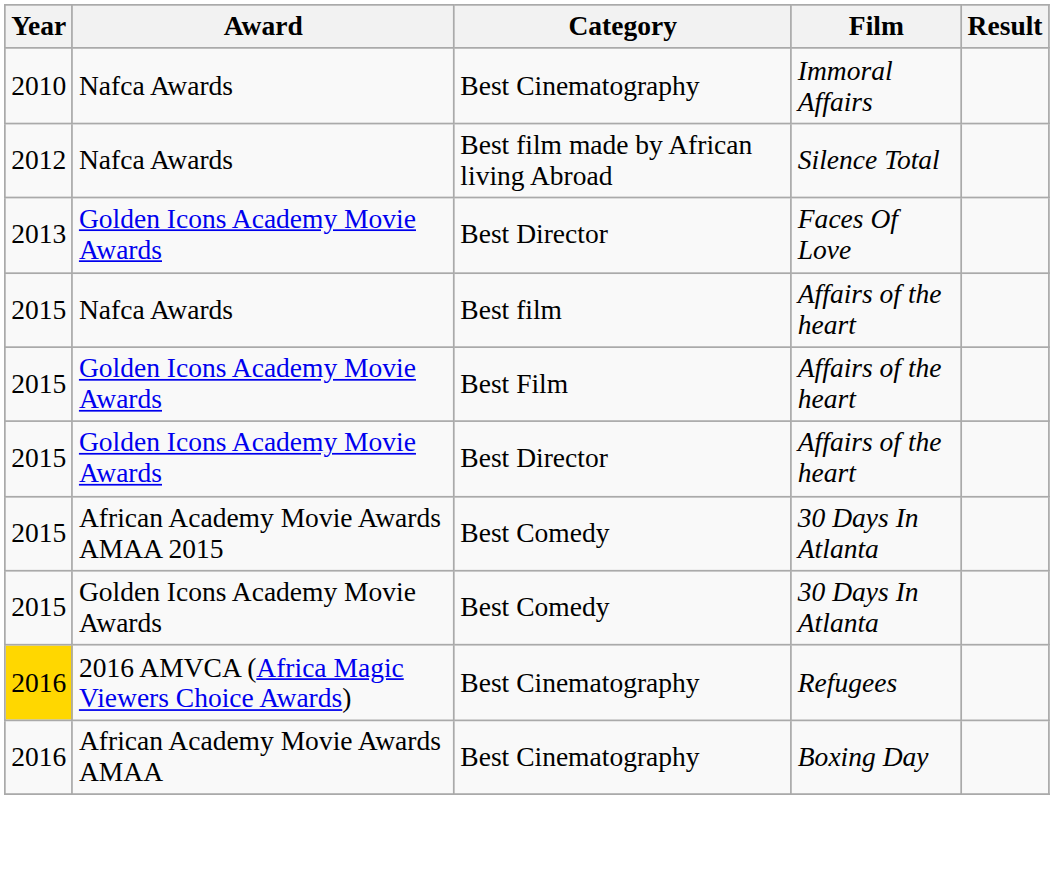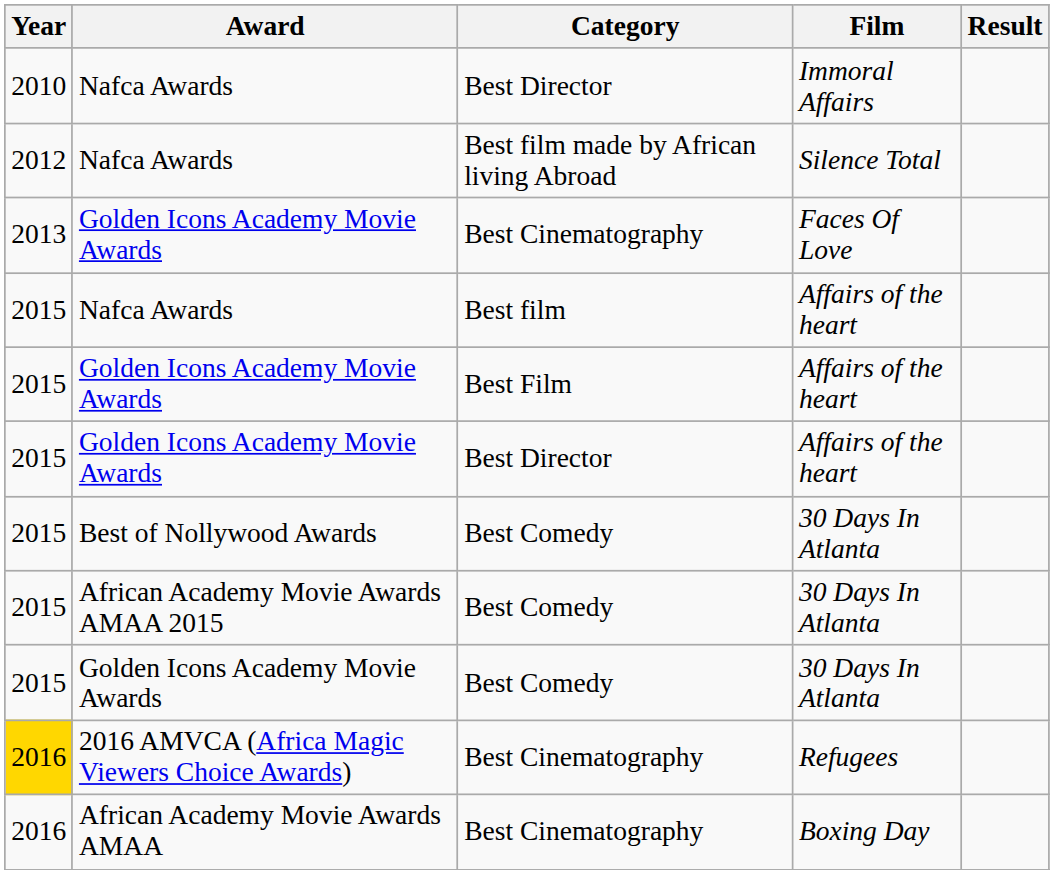Immoral Affairs | Category: Best Cinematography -> Best Director
Faces Of Love | Category: Best Director -> Best Cinematography
+ row: 2015 | Best of Nollywood Awards | Best Comedy | 30 Days In Atlanta
